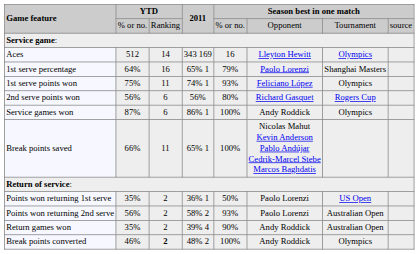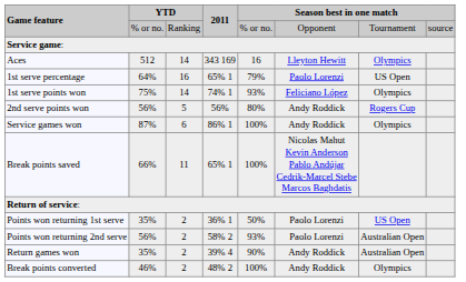1st serve percentage | column 7: Shanghai Masters -> US Open
1st serve points won | column 3: 11 -> 14
2nd serve points won | column 3: 6 -> 5
2nd serve points won | column 6: Richard Gasquet -> Andy Roddick
Break points converted | column 3: bold -> normal
